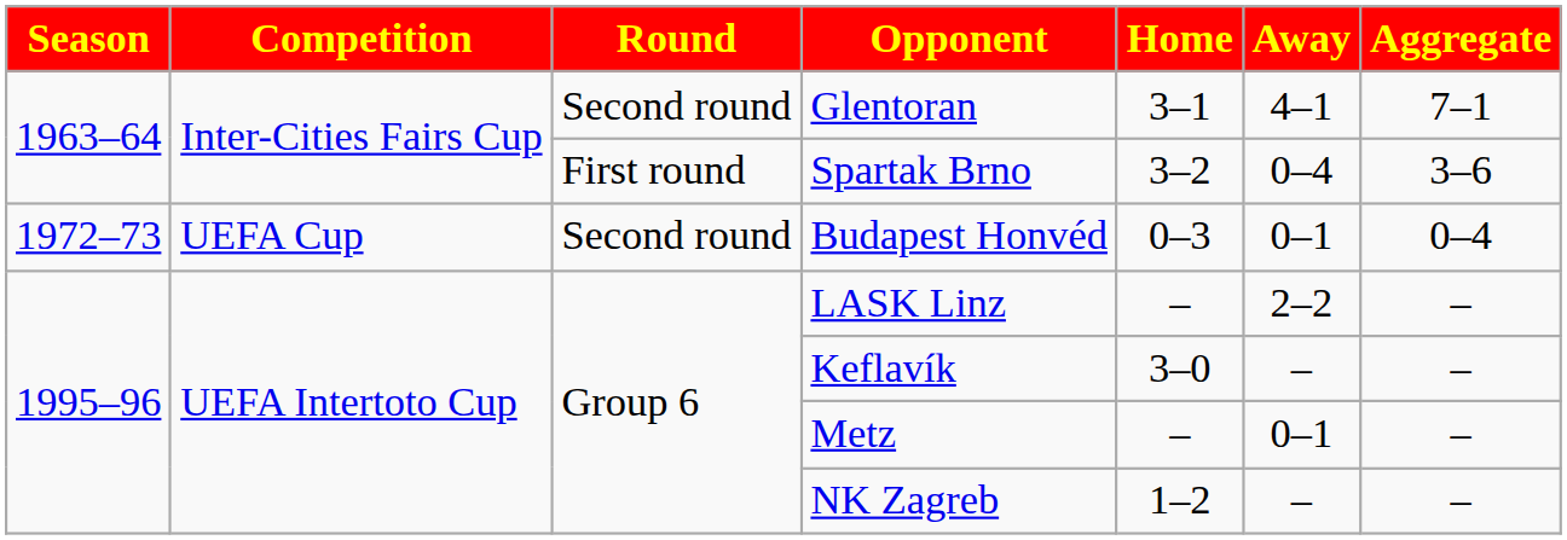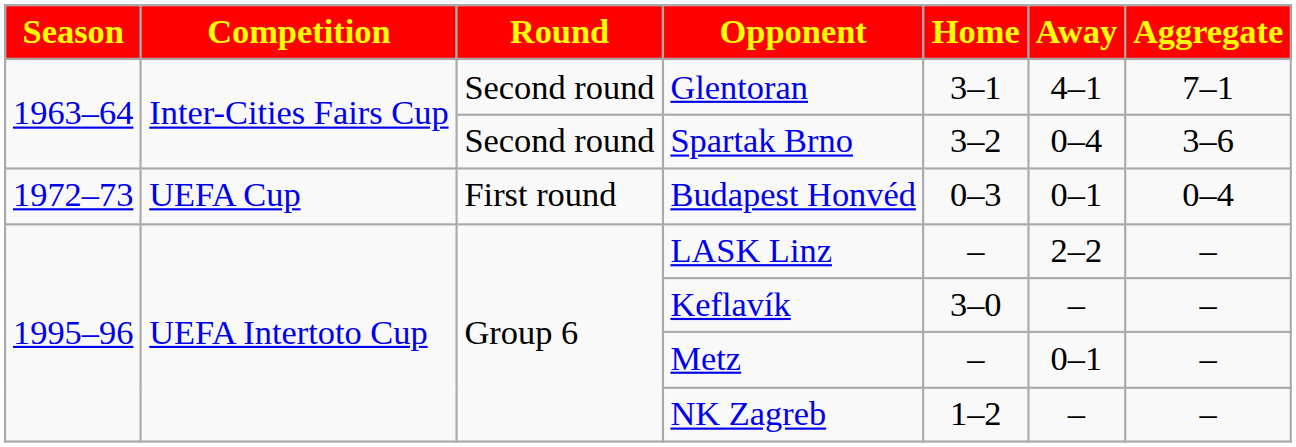Spartak Brno | Round: First round -> Second round
Budapest Honvéd | Round: Second round -> First round
